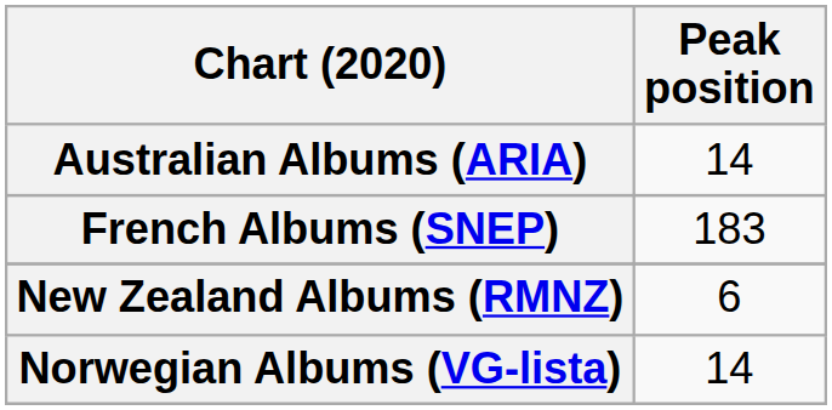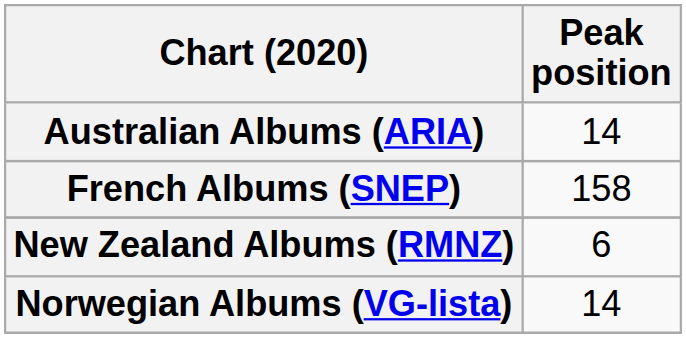French Albums (SNEP) | Peak position: 183 -> 158
